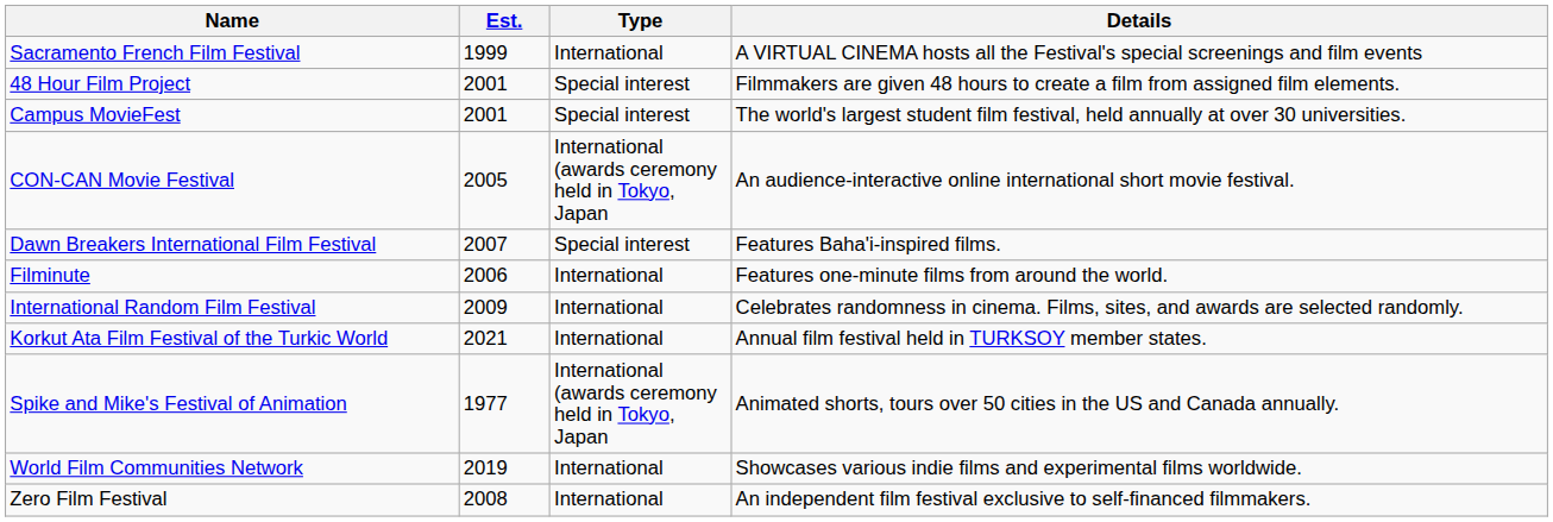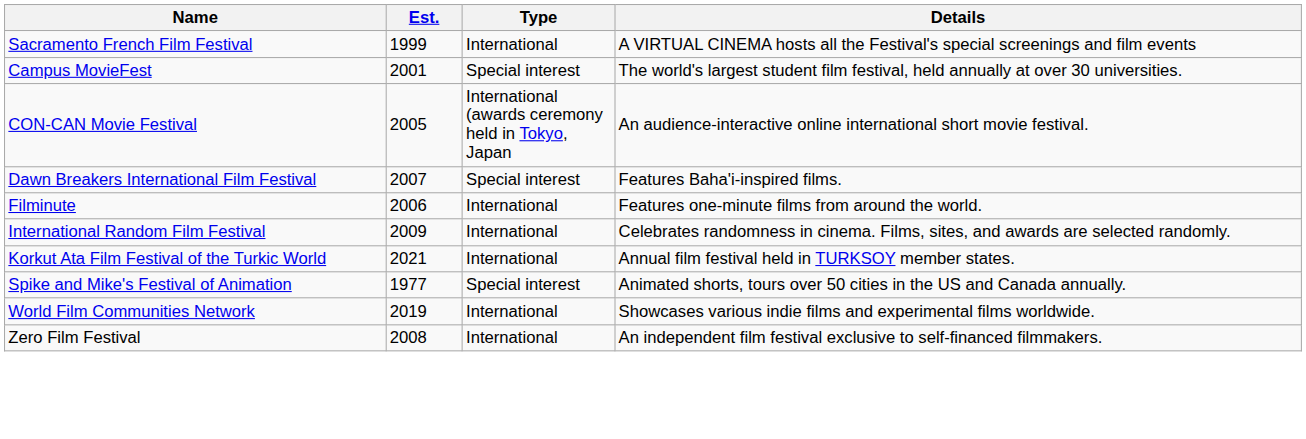- row: 48 Hour Film Project | 2001 | Special interest | Filmmakers are given 48 hours to create a film from assigned film elements.
Spike and Mike's Festival of Animation | Type: International (awards ceremony held in Tokyo, Japan -> Special interest
